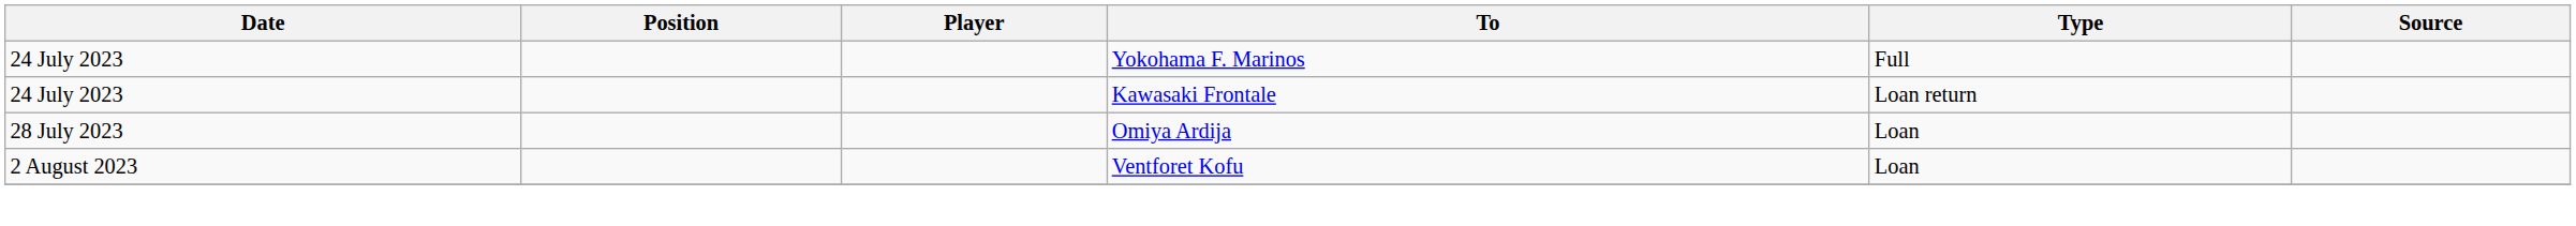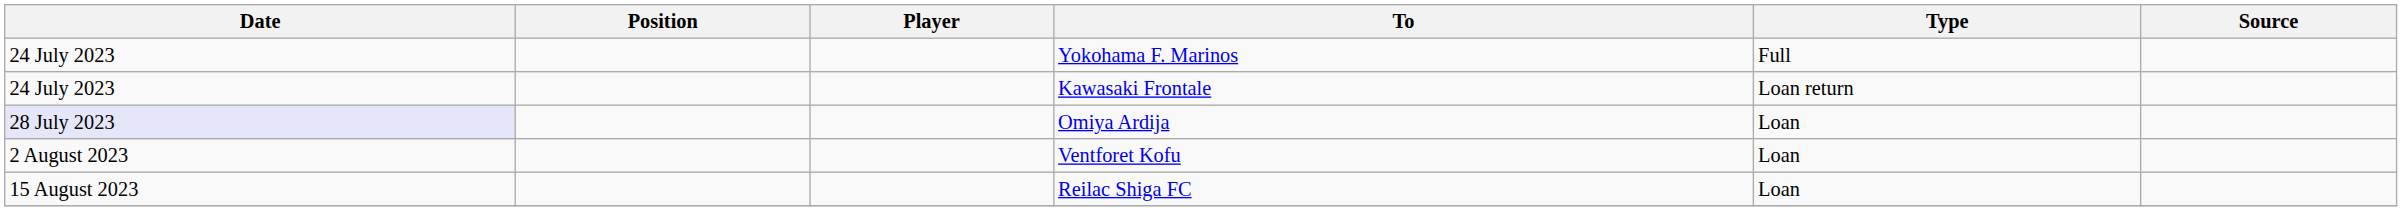Omiya Ardija | Date: no background -> lavender background
+ row: 15 August 2023 | Reilac Shiga FC | Loan
